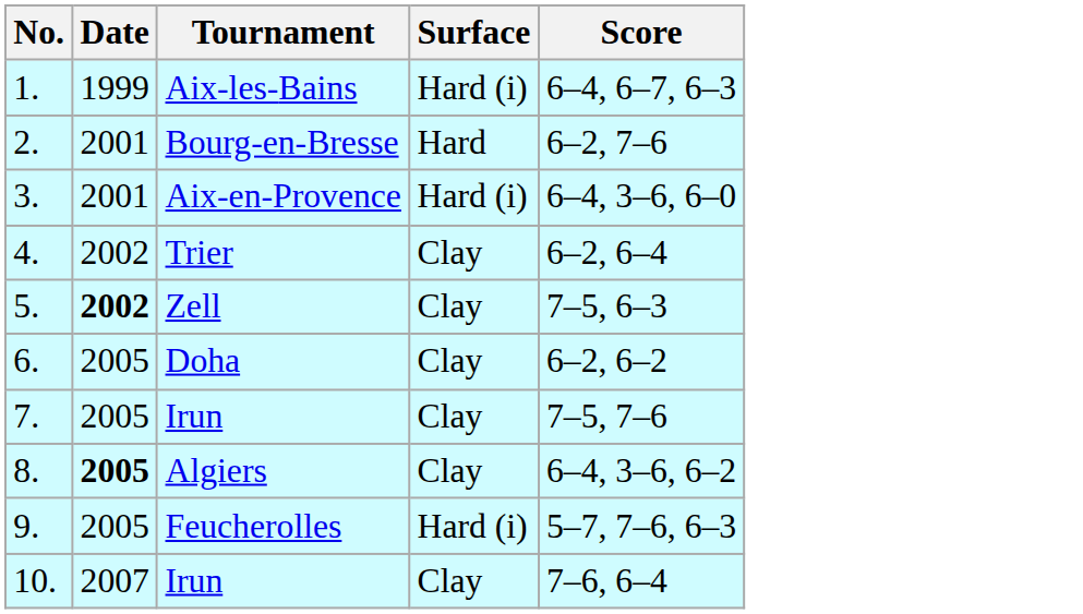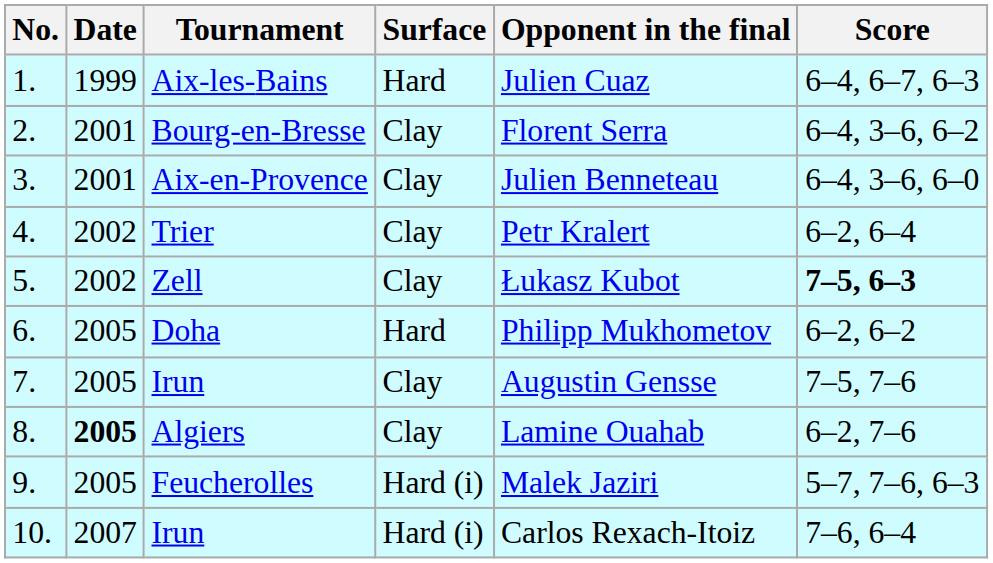+ column: Opponent in the final | Julien Cuaz | Florent Serra | Julien Benneteau | Petr Kralert | Łukasz Kubot | Philipp Mukhometov | Augustin Gensse | Lamine Ouahab | Malek Jaziri | Carlos Rexach-Itoiz
Aix-les-Bains | Surface: Hard (i) -> Hard
Bourg-en-Bresse | Surface: Hard -> Clay
Bourg-en-Bresse | Score: 6–2, 7–6 -> 6–4, 3–6, 6–2
Aix-en-Provence | Surface: Hard (i) -> Clay
Zell | Date: bold -> normal
Zell | Score: normal -> bold
Doha | Surface: Clay -> Hard
Algiers | Score: 6–4, 3–6, 6–2 -> 6–2, 7–6
10. / Irun | Surface: Clay -> Hard (i)
